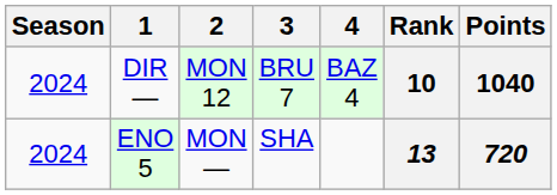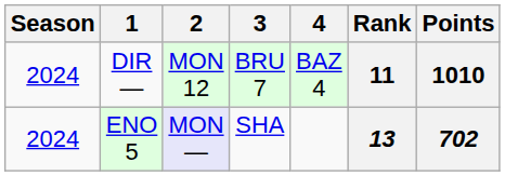DIR — | Rank: 10 -> 11
DIR — | Points: 1040 -> 1010
ENO 5 | 2: no background -> lavender background
ENO 5 | Points: 720 -> 702
